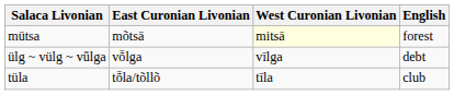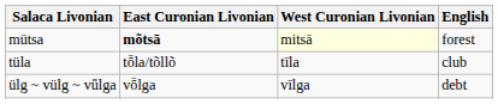mütsa | East Curonian Livonian: normal -> bold
rows swapped: tüla <-> ülg ~ vülg ~ vǖlga
